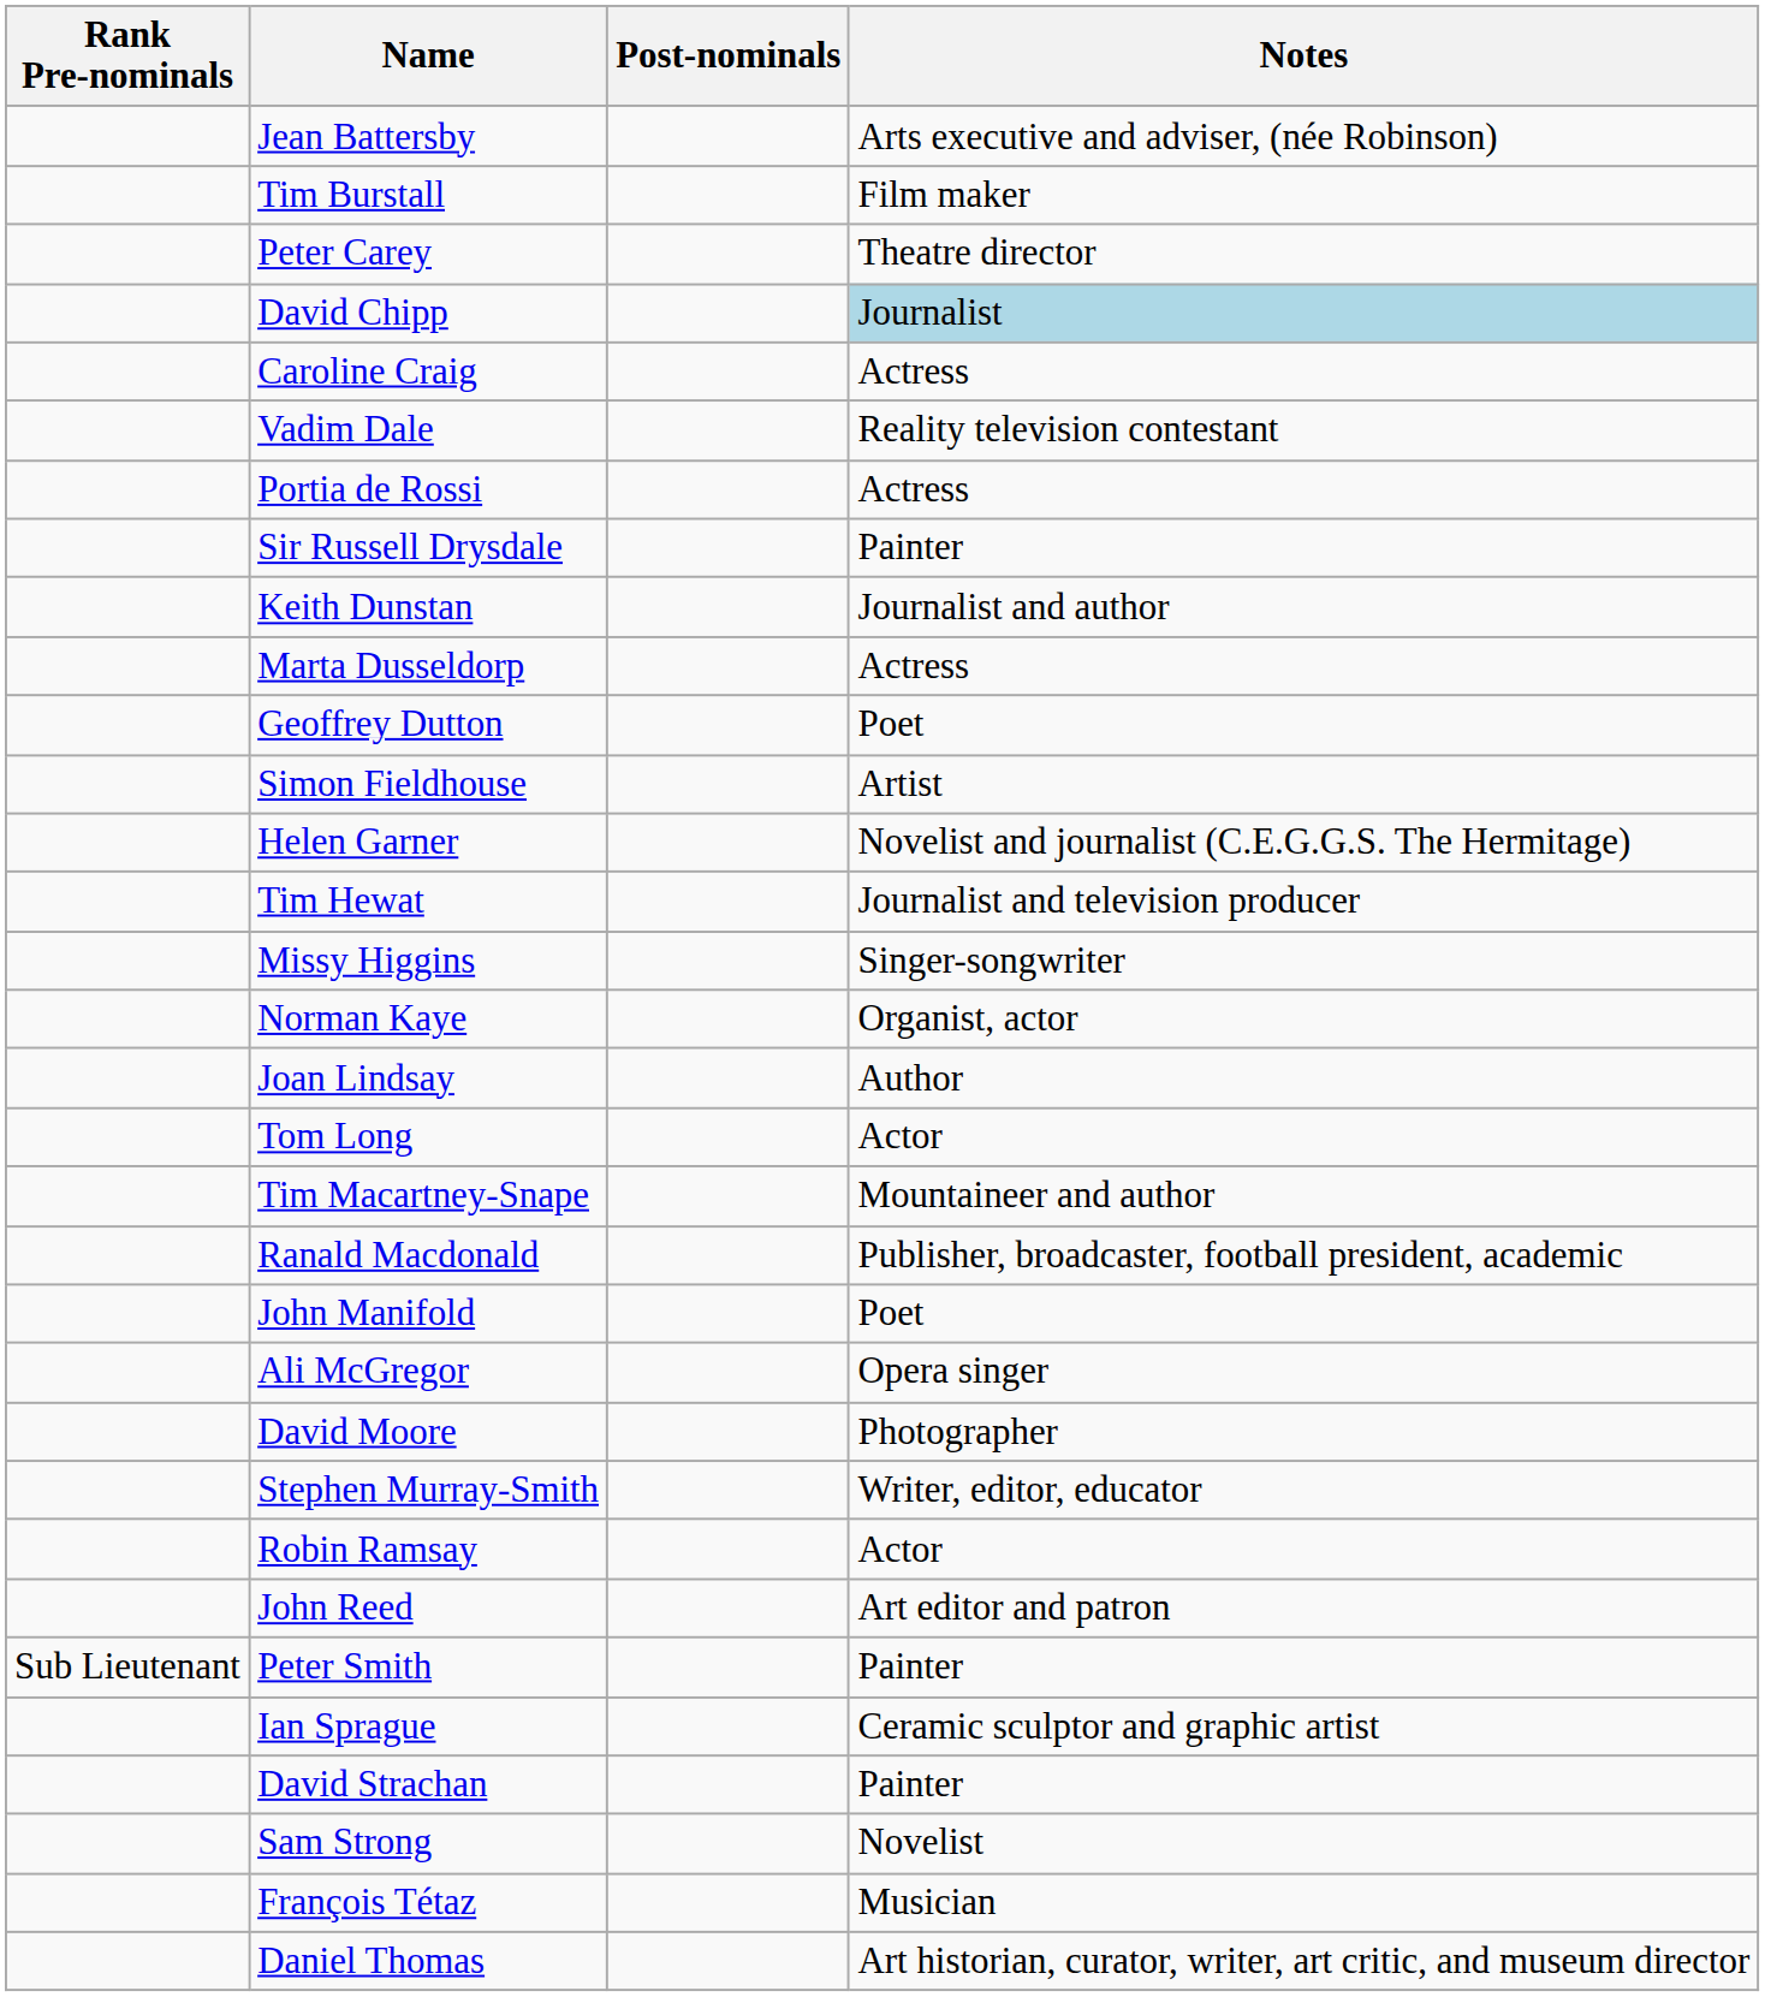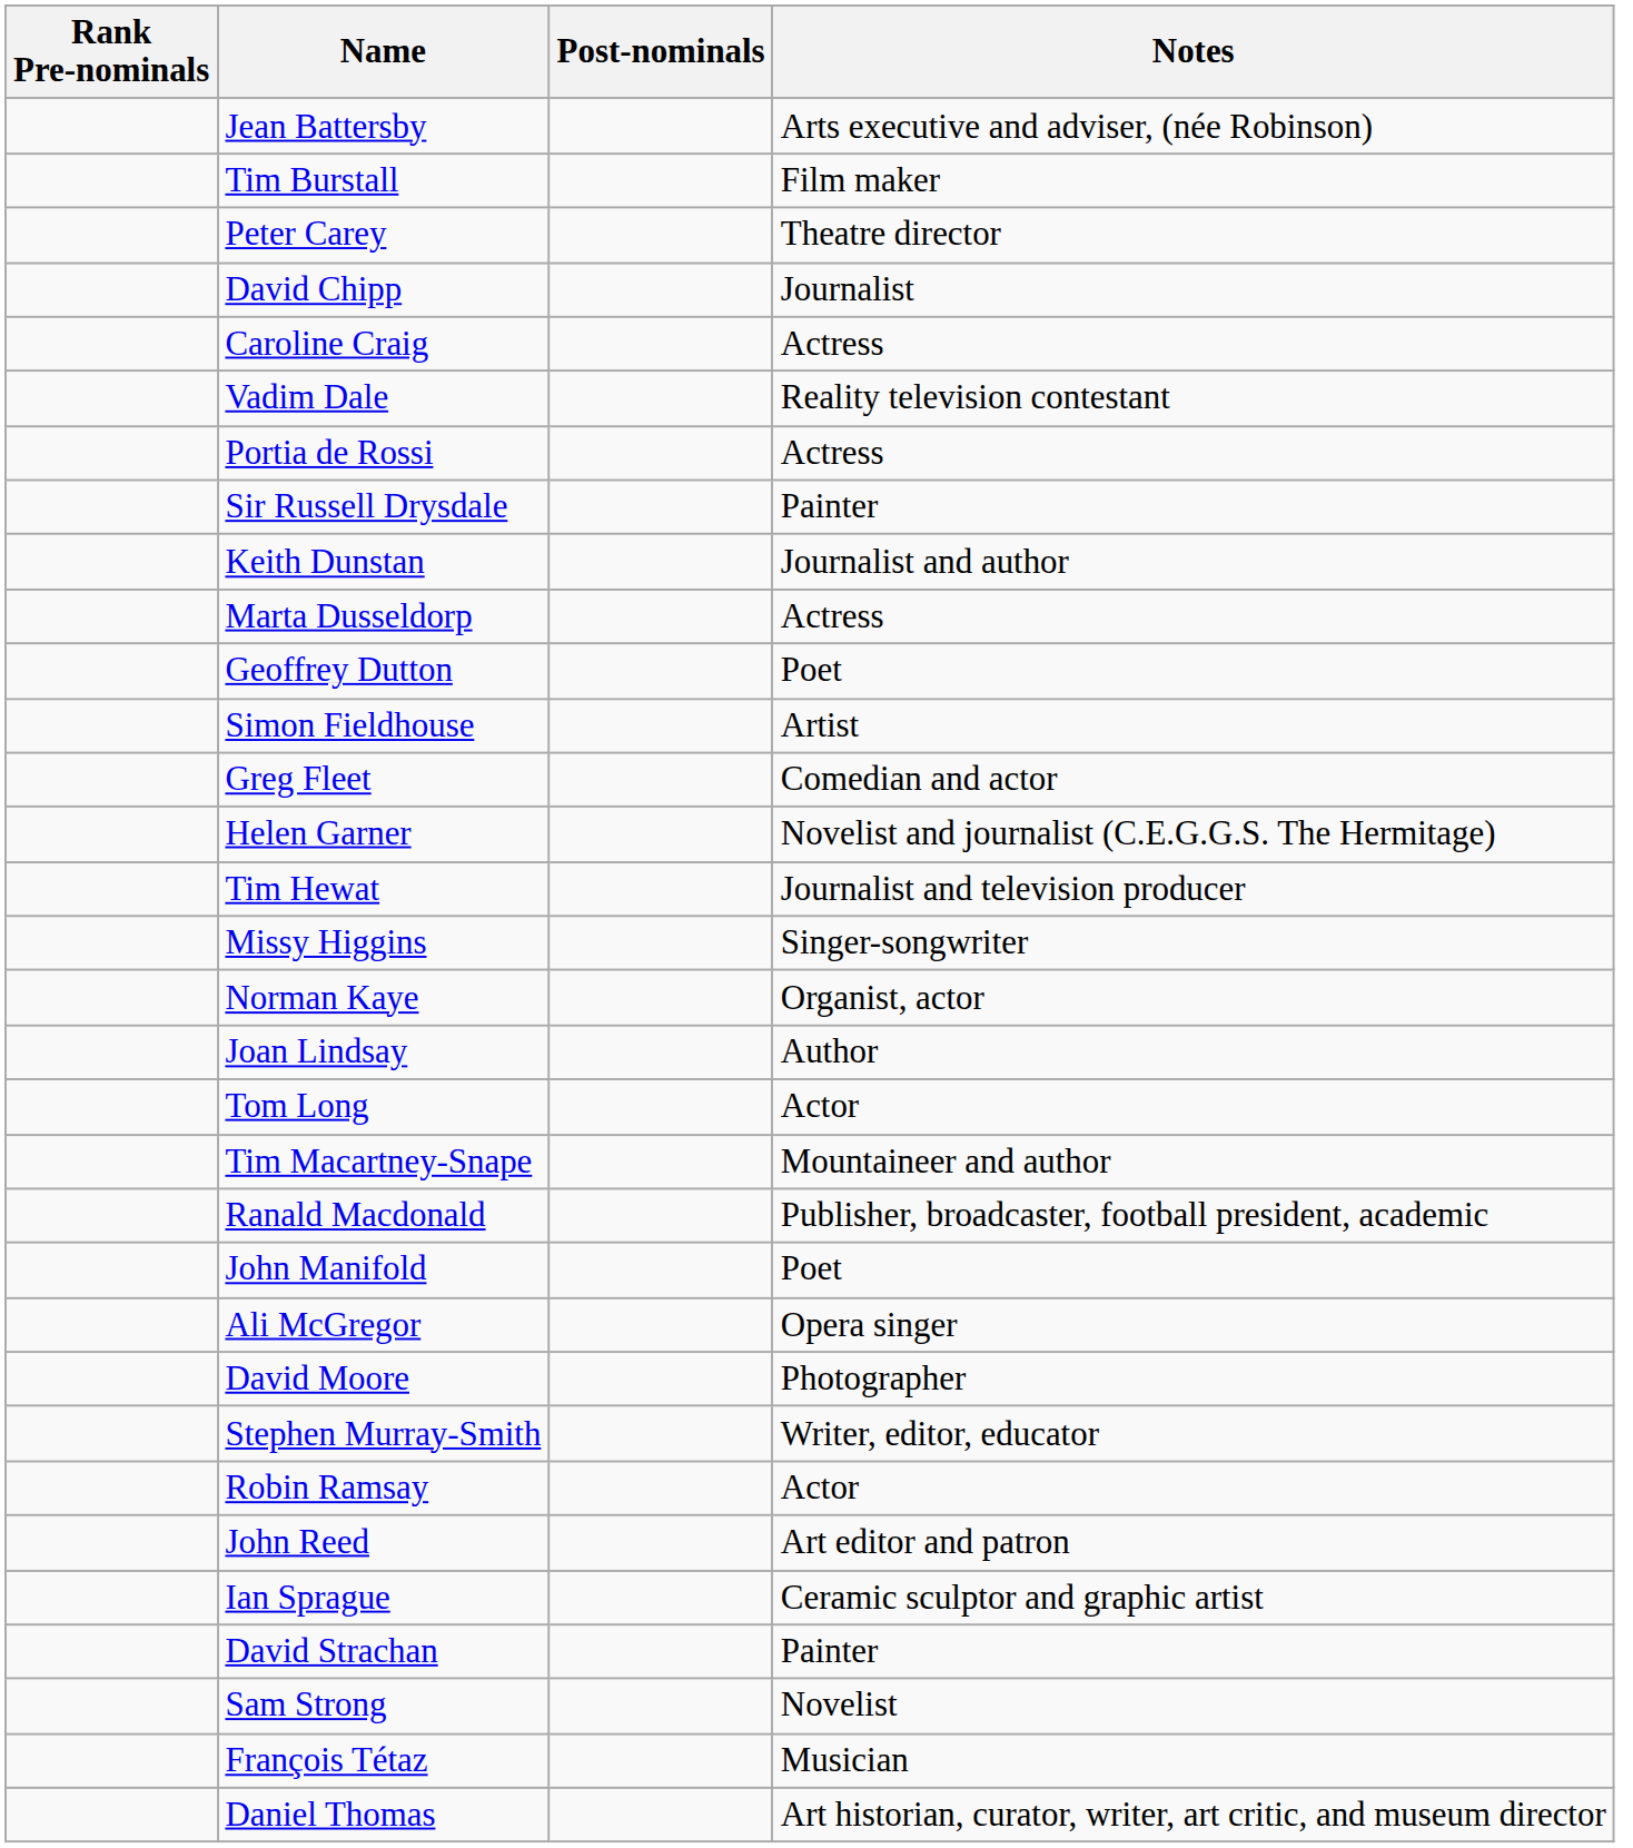David Chipp | Notes: lightblue background -> no background
+ row: Greg Fleet | Comedian and actor
- row: Sub Lieutenant | Peter Smith | Painter
